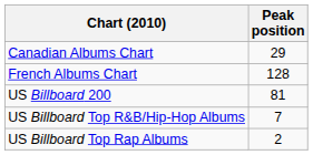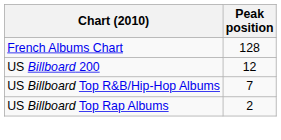- row: Canadian Albums Chart | 29
US Billboard 200 | Peak position: 81 -> 12
